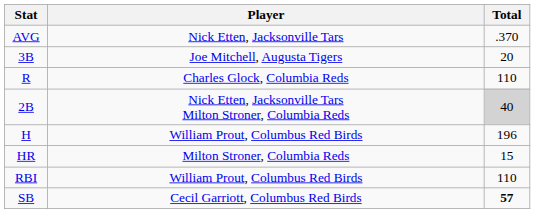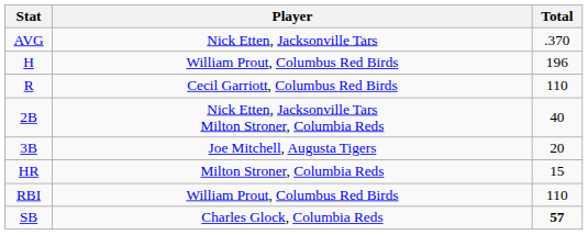rows swapped: H <-> 3B
R | Player: Charles Glock, Columbia Reds -> Cecil Garriott, Columbus Red Birds
2B | Total: lightgrey background -> no background
SB | Player: Cecil Garriott, Columbus Red Birds -> Charles Glock, Columbia Reds
